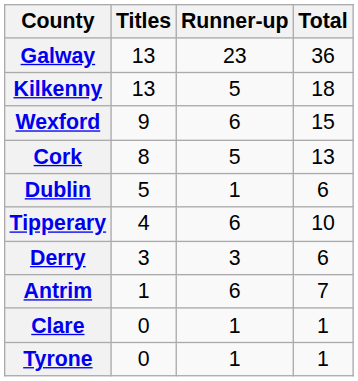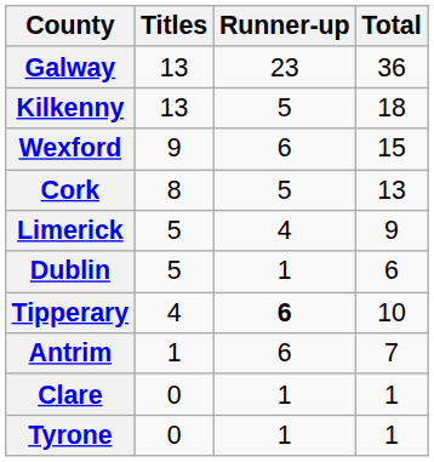+ row: Limerick | 5 | 4 | 9
Tipperary | Runner-up: normal -> bold
- row: Derry | 3 | 3 | 6
